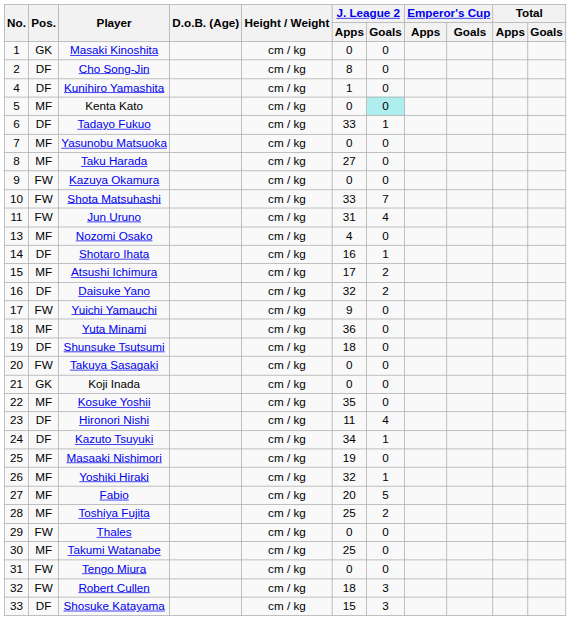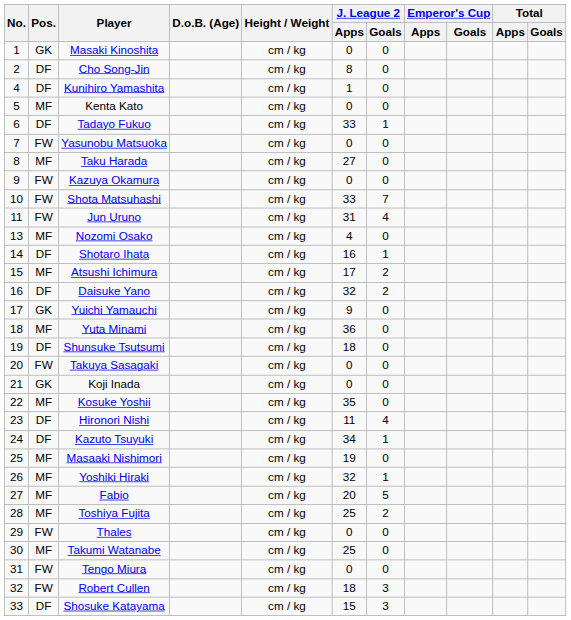Kenta Kato | J. League 2 / Goals: paleturquoise background -> no background
Yasunobu Matsuoka | Pos.: MF -> FW
Yuichi Yamauchi | Pos.: FW -> GK
